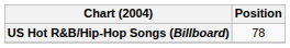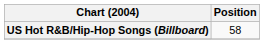US Hot R&B/Hip-Hop Songs (Billboard) | Position: 78 -> 58
